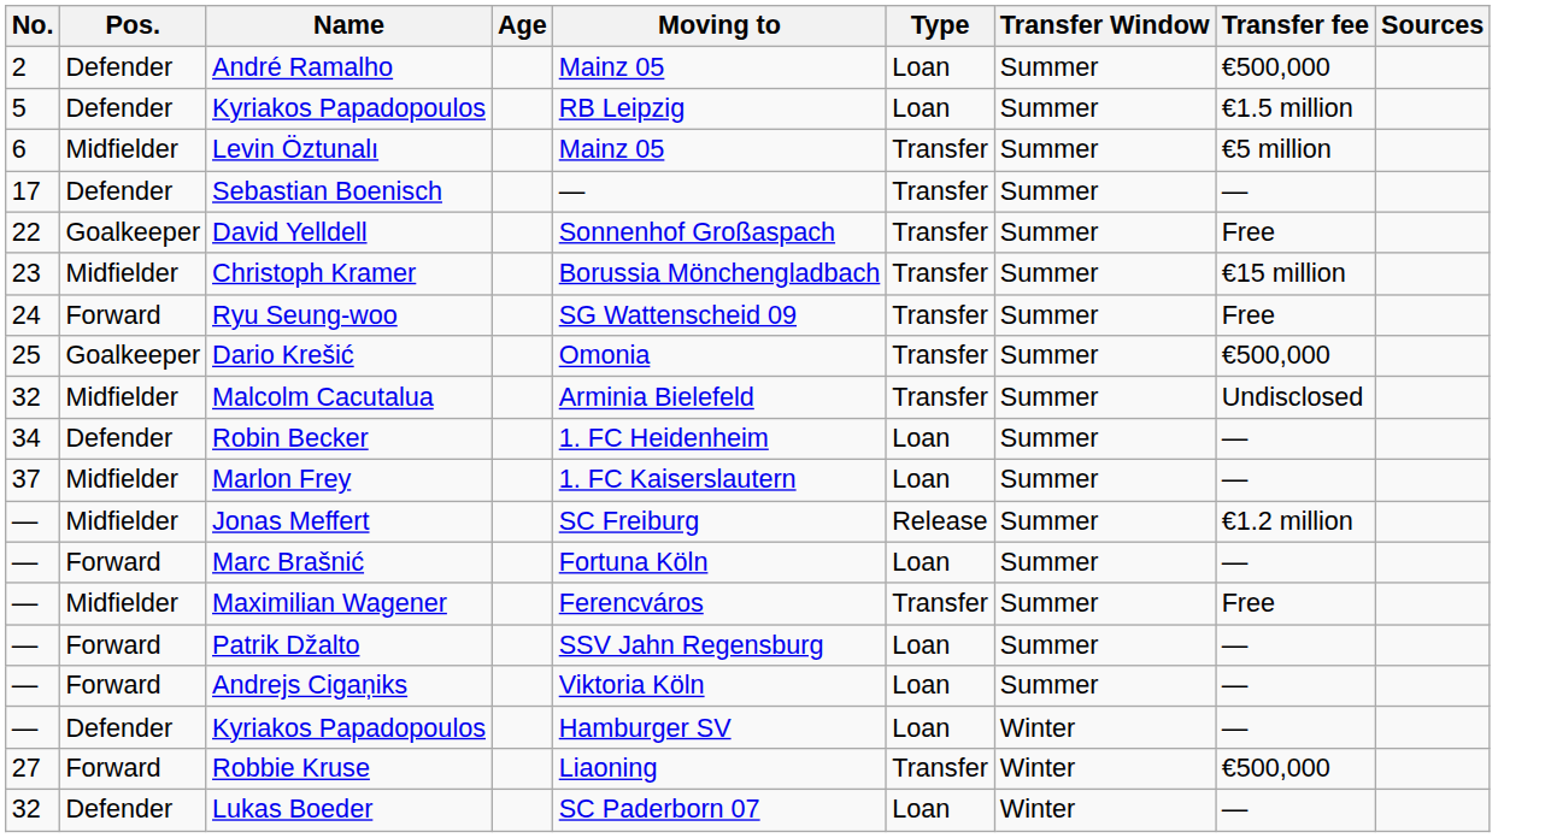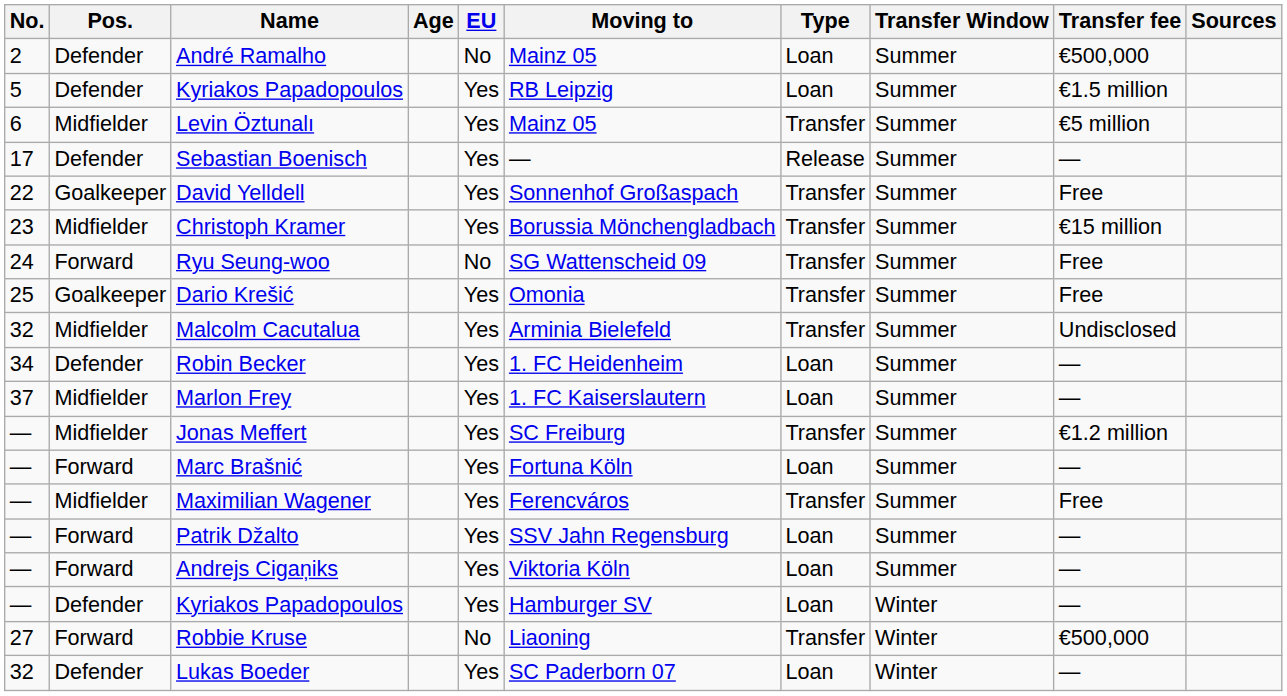+ column: EU | No | Yes | Yes | Yes | Yes | Yes | No | Yes | Yes | Yes | Yes | Yes | Yes | Yes | Yes | Yes | Yes | No | Yes
Sebastian Boenisch | Type: Transfer -> Release
Dario Krešić | Transfer fee: €500,000 -> Free
Jonas Meffert | Type: Release -> Transfer
